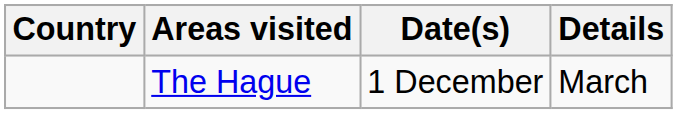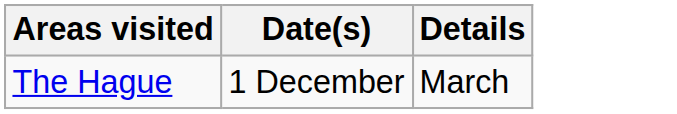- column: Country
